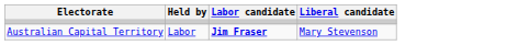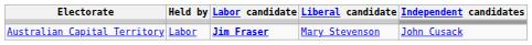+ column: Independent candidates | John Cusack
